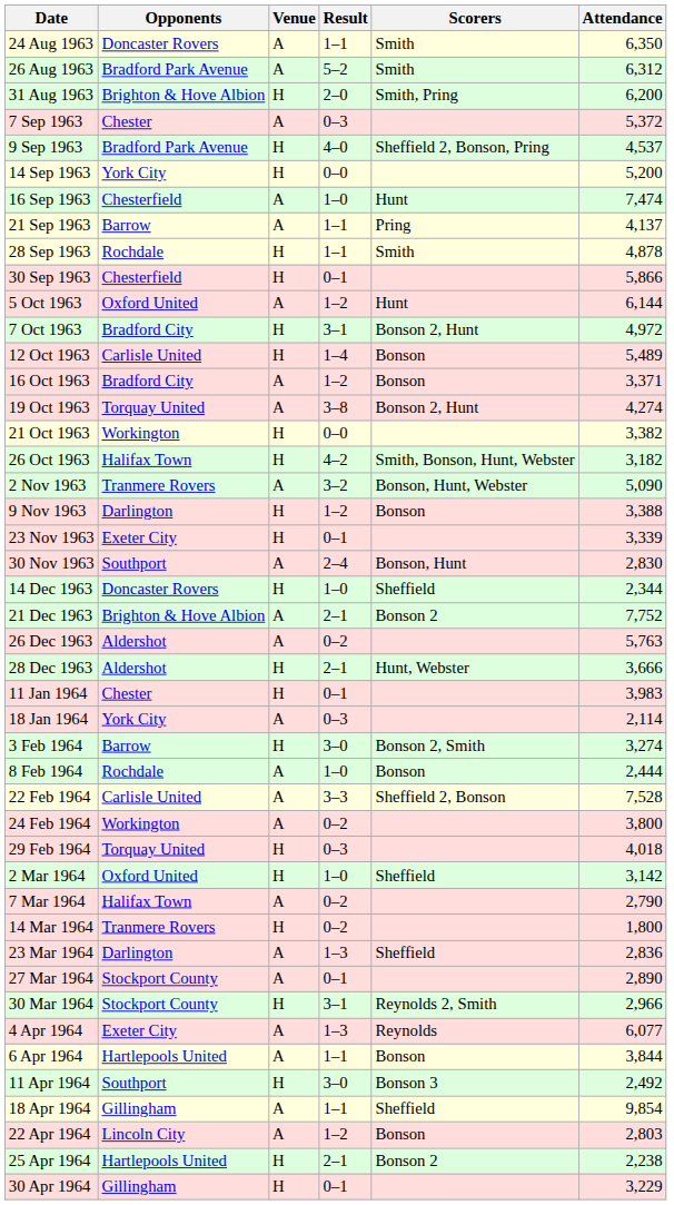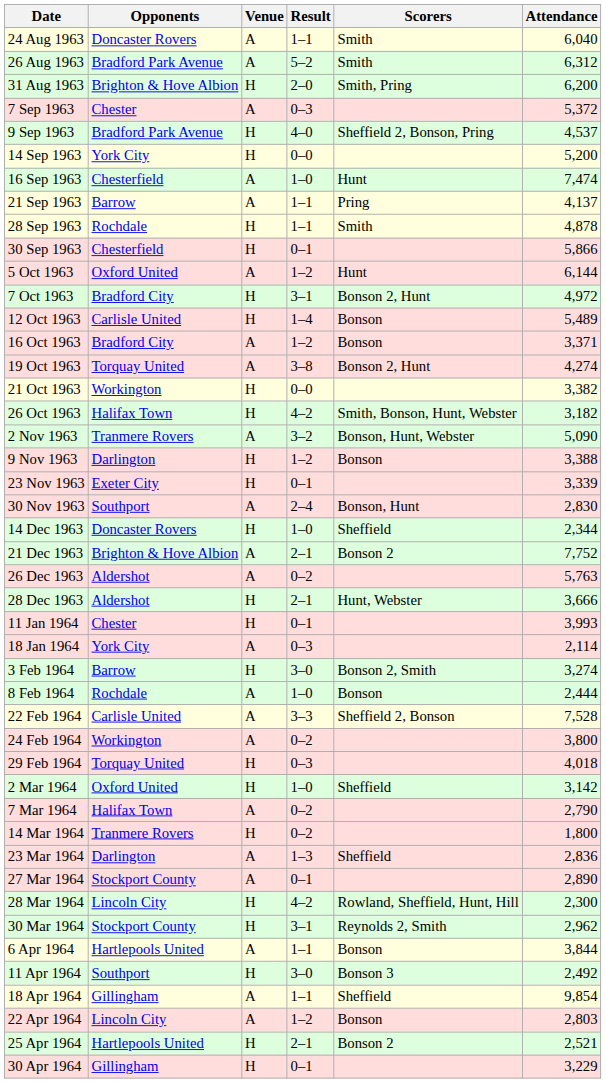24 Aug 1963 | Attendance: 6,350 -> 6,040
11 Jan 1964 | Attendance: 3,983 -> 3,993
+ row: 28 Mar 1964 | Lincoln City | H | 4–2 | Rowland, Sheffield, Hunt, Hill | 2,300
30 Mar 1964 | Attendance: 2,966 -> 2,962
- row: 4 Apr 1964 | Exeter City | A | 1–3 | Reynolds | 6,077
25 Apr 1964 | Attendance: 2,238 -> 2,521
